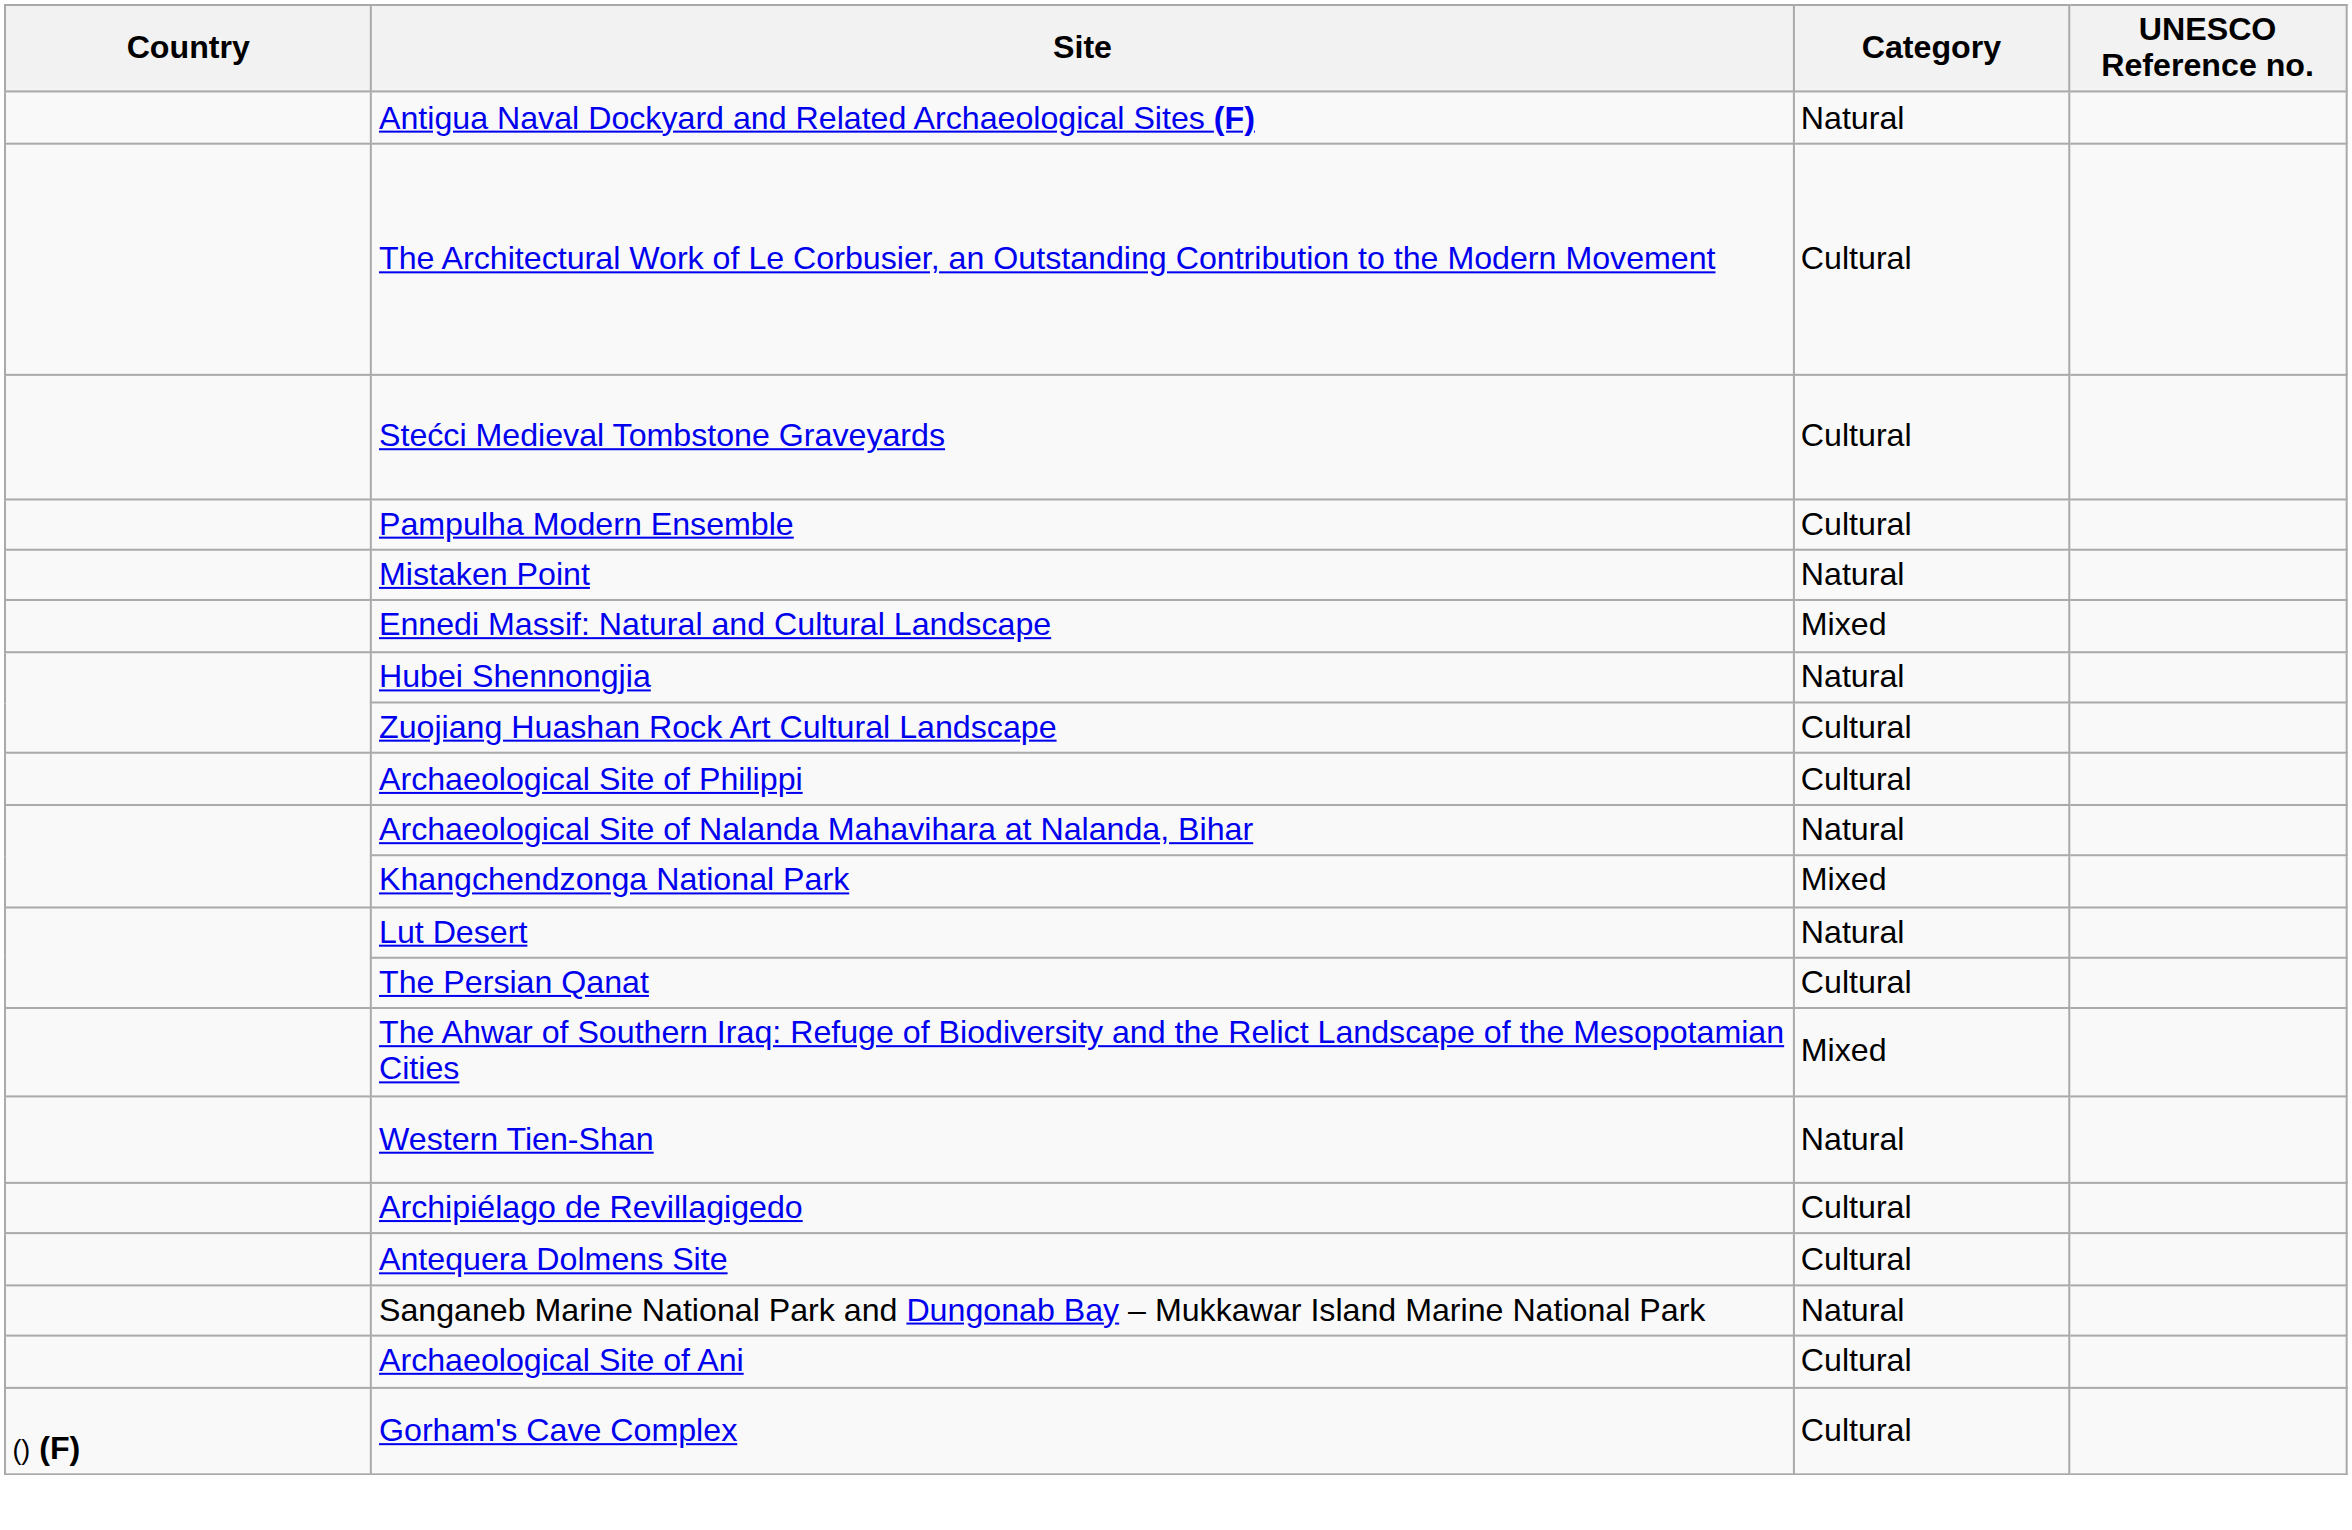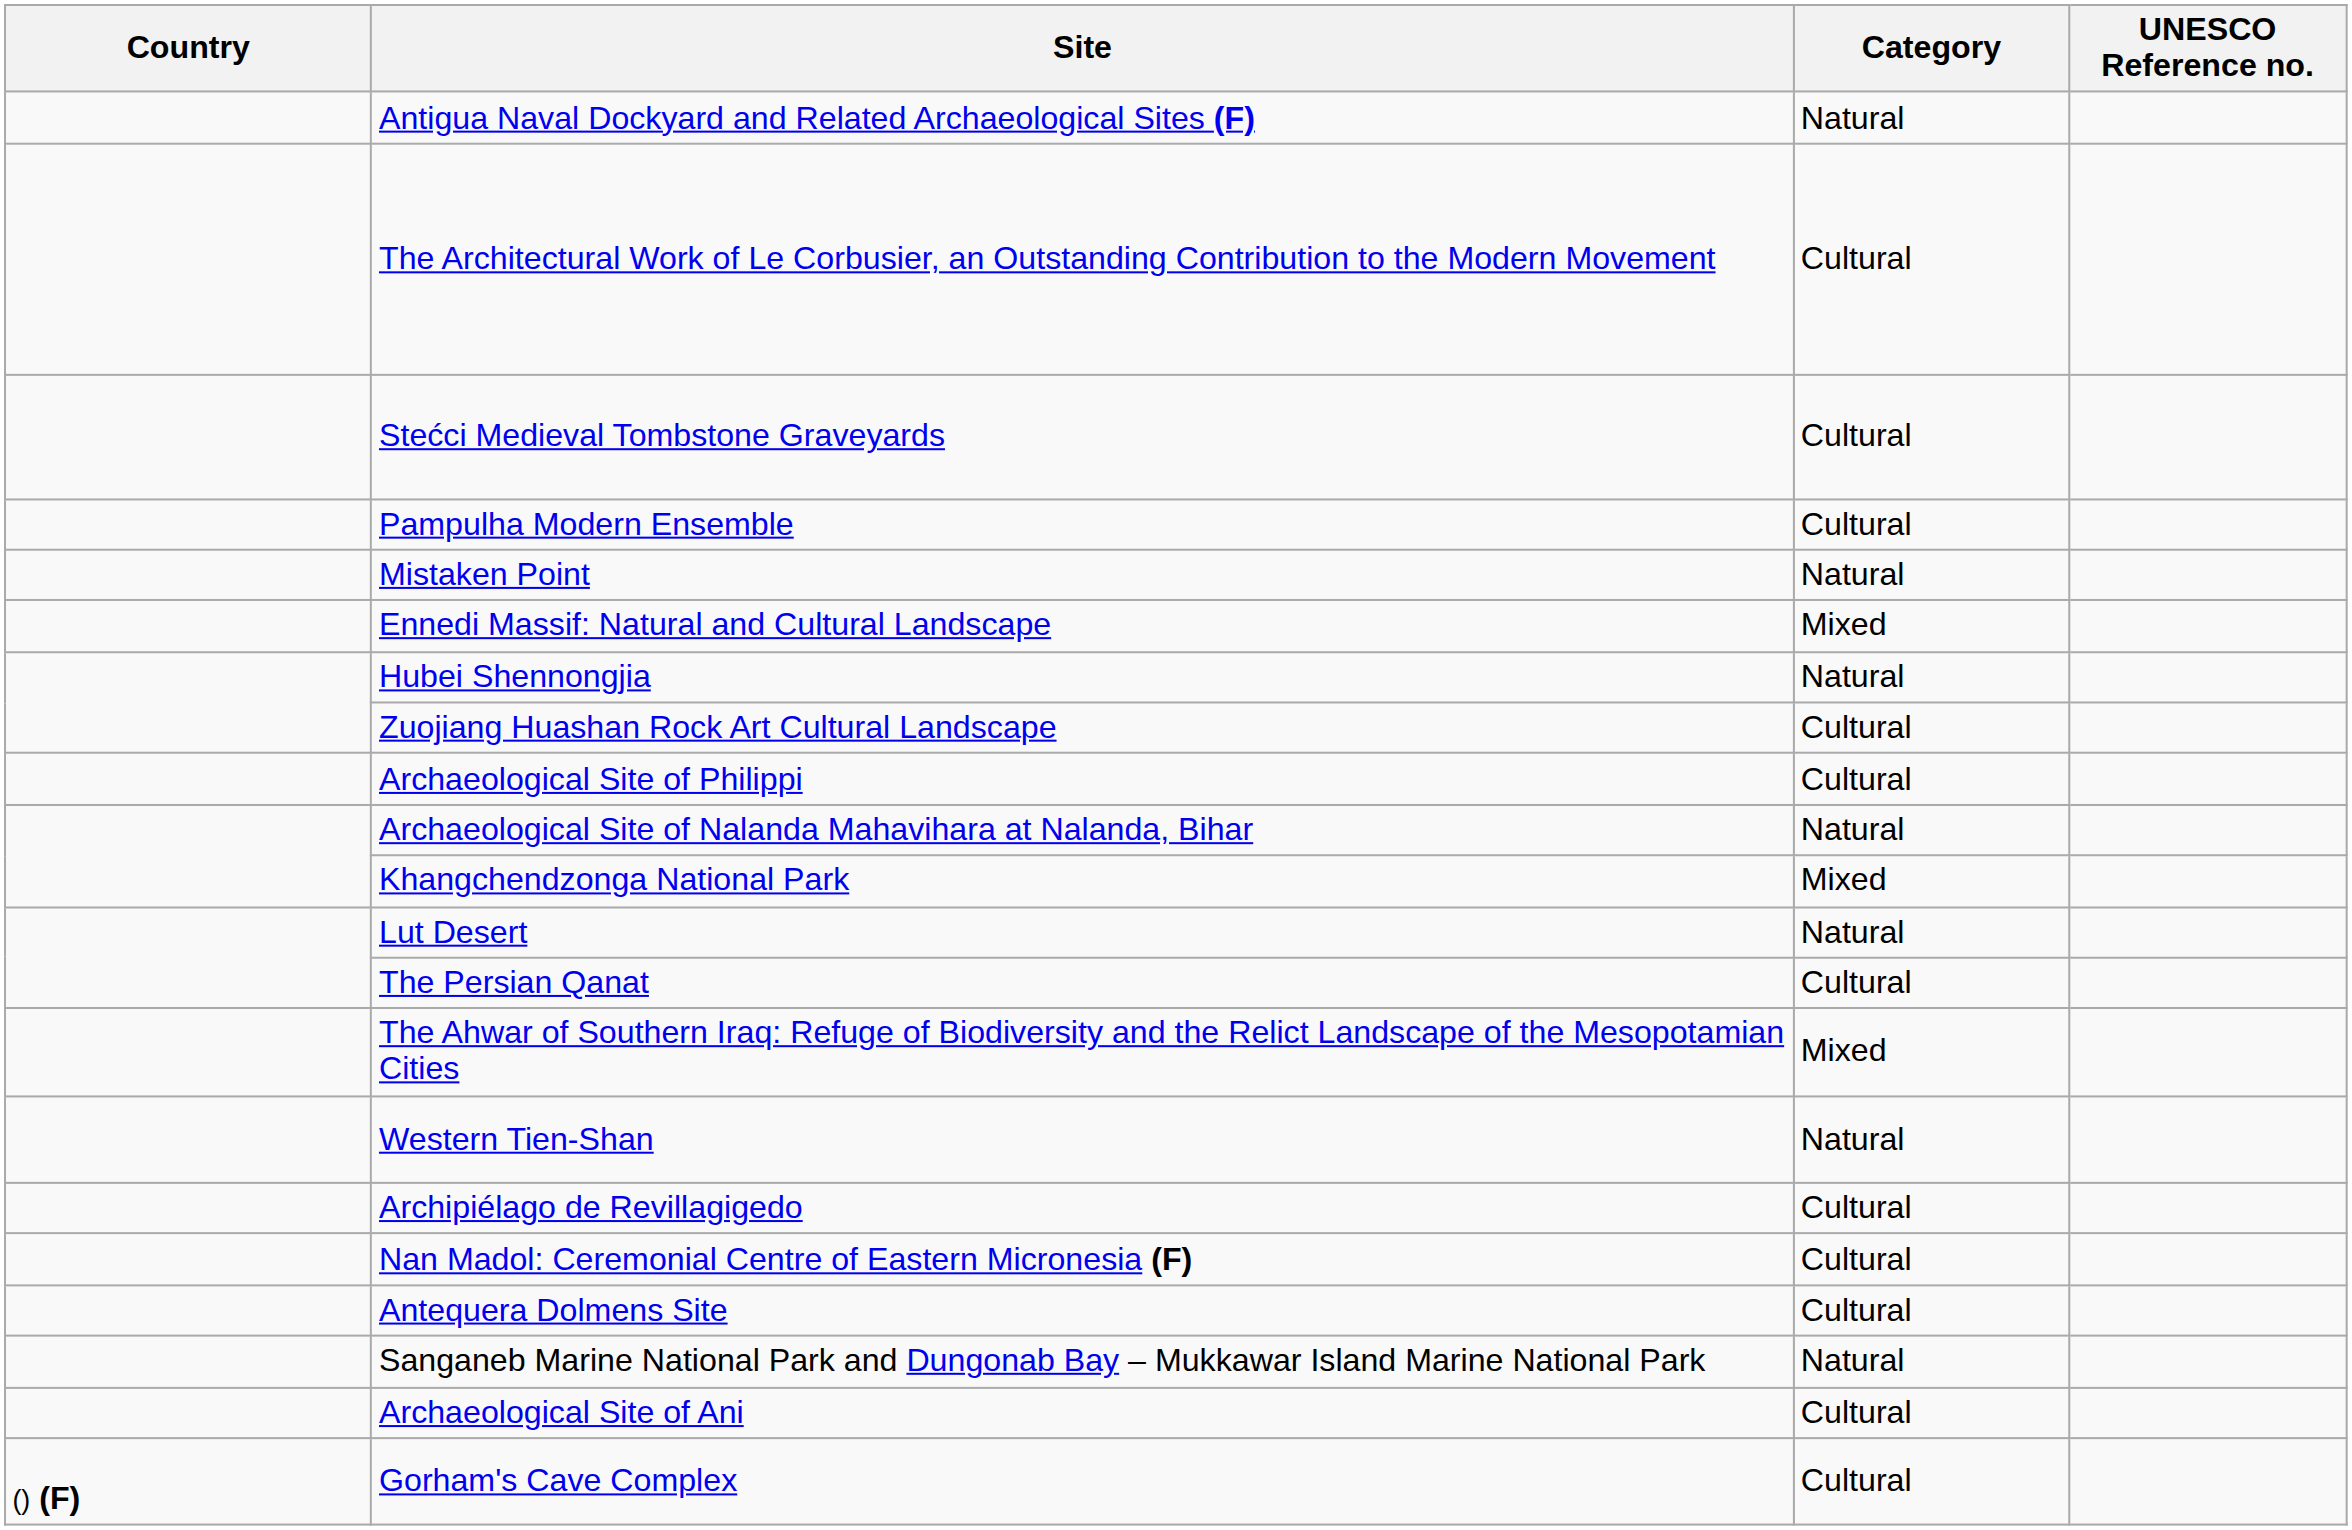+ row: Nan Madol: Ceremonial Centre of Eastern Micronesia (F) | Cultural
